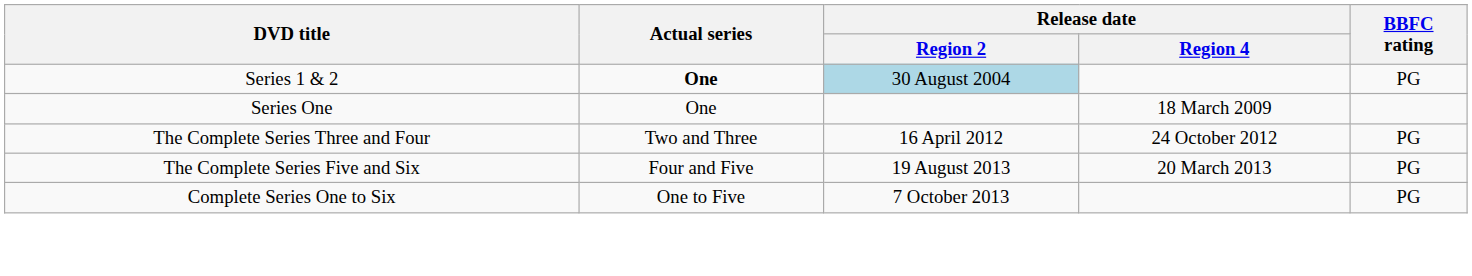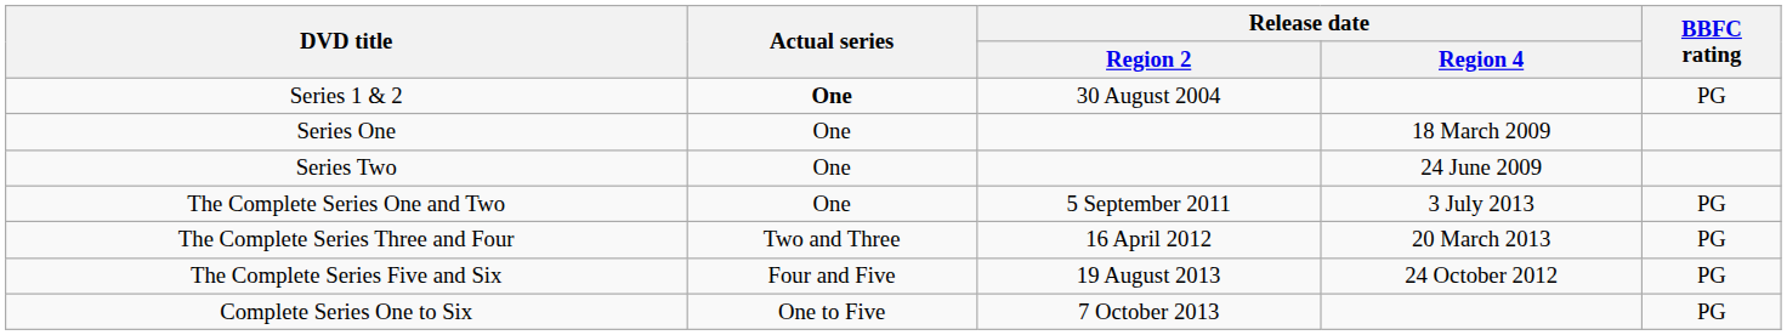Series 1 & 2 | Release date / Region 2: lightblue background -> no background
+ row: Series Two | One | 24 June 2009
+ row: The Complete Series One and Two | One | 5 September 2011 | 3 July 2013 | PG
The Complete Series Three and Four | Release date / Region 4: 24 October 2012 -> 20 March 2013
The Complete Series Five and Six | Release date / Region 4: 20 March 2013 -> 24 October 2012
